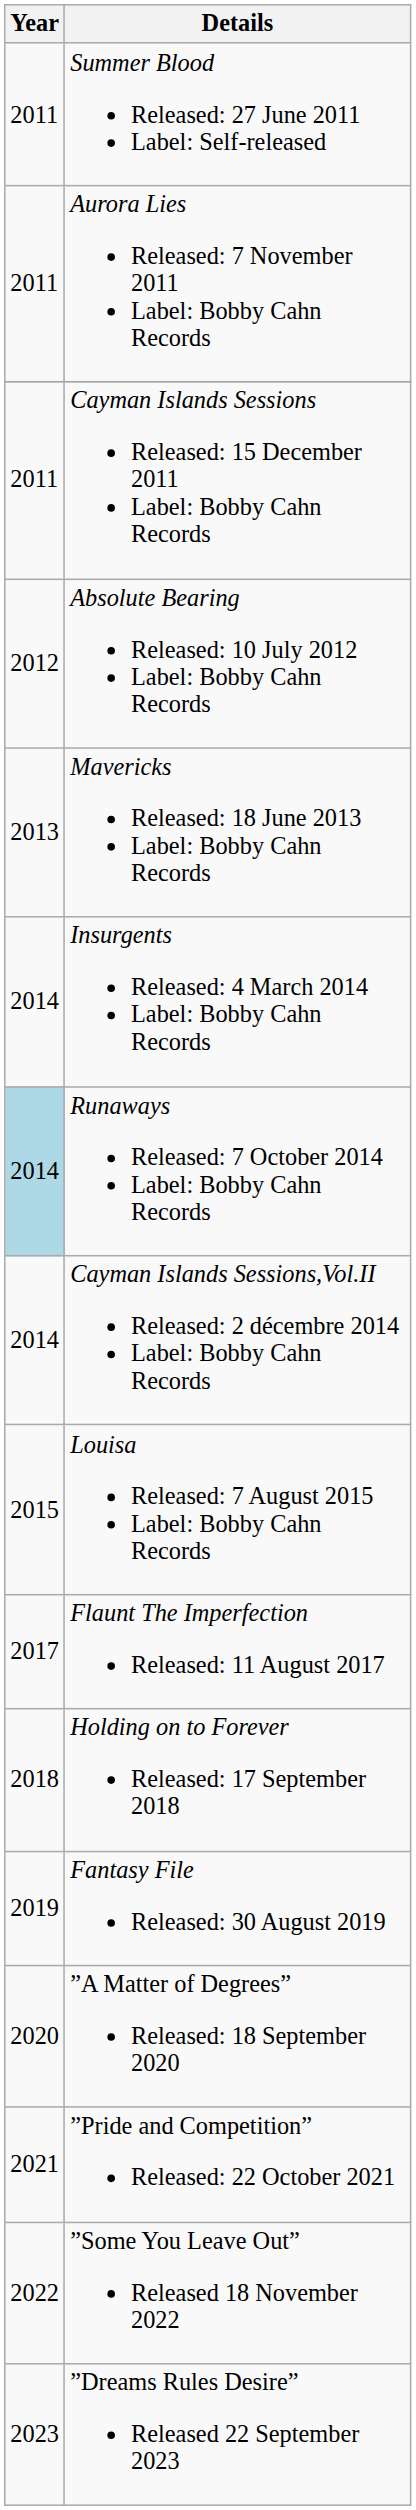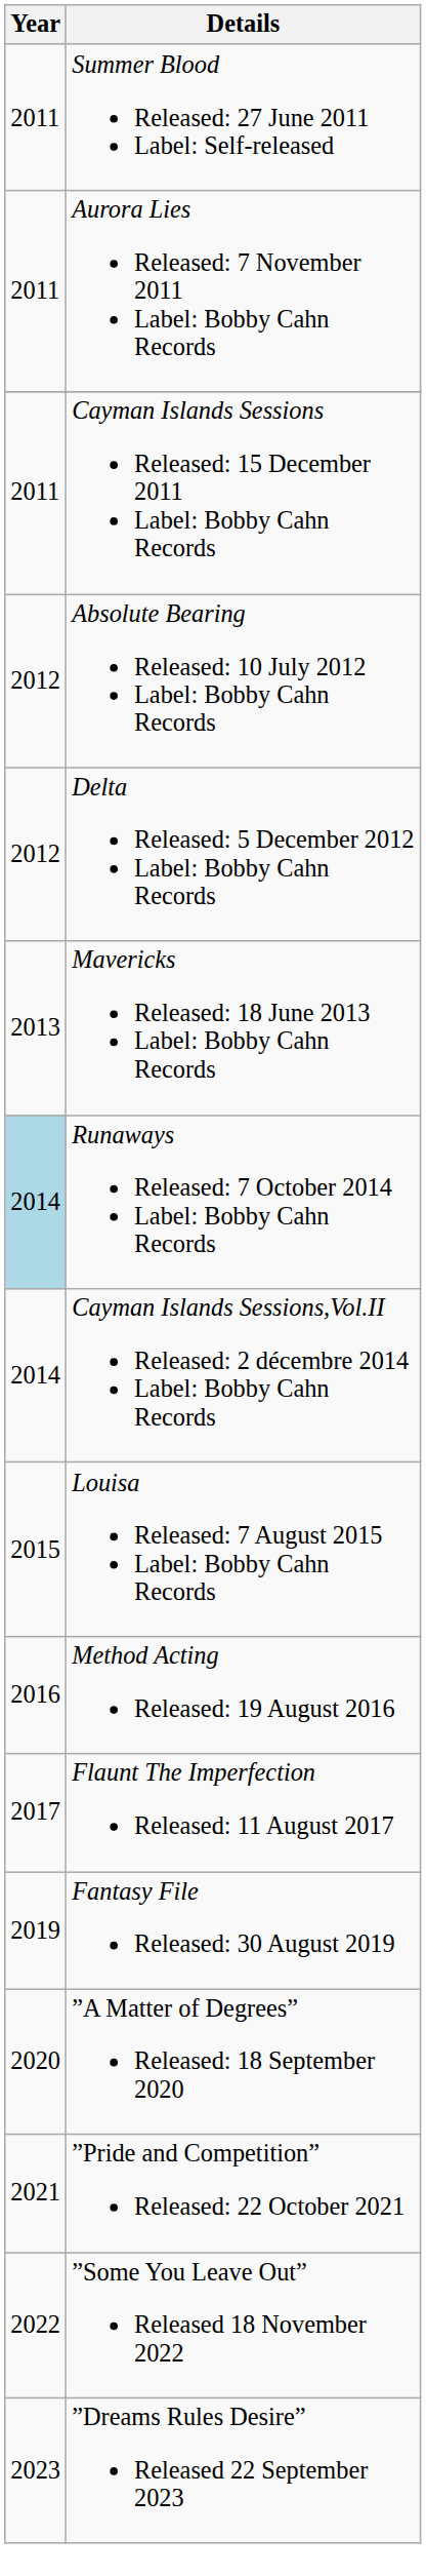+ row: 2012 | Delta Released: 5 December 2012 Label: Bobby Cahn Records
- row: 2014 | Insurgents Released: 4 March 2014 Label: Bobby Cahn Records
+ row: 2016 | Method Acting Released: 19 August 2016
- row: 2018 | Holding on to Forever Released: 17 September 2018
